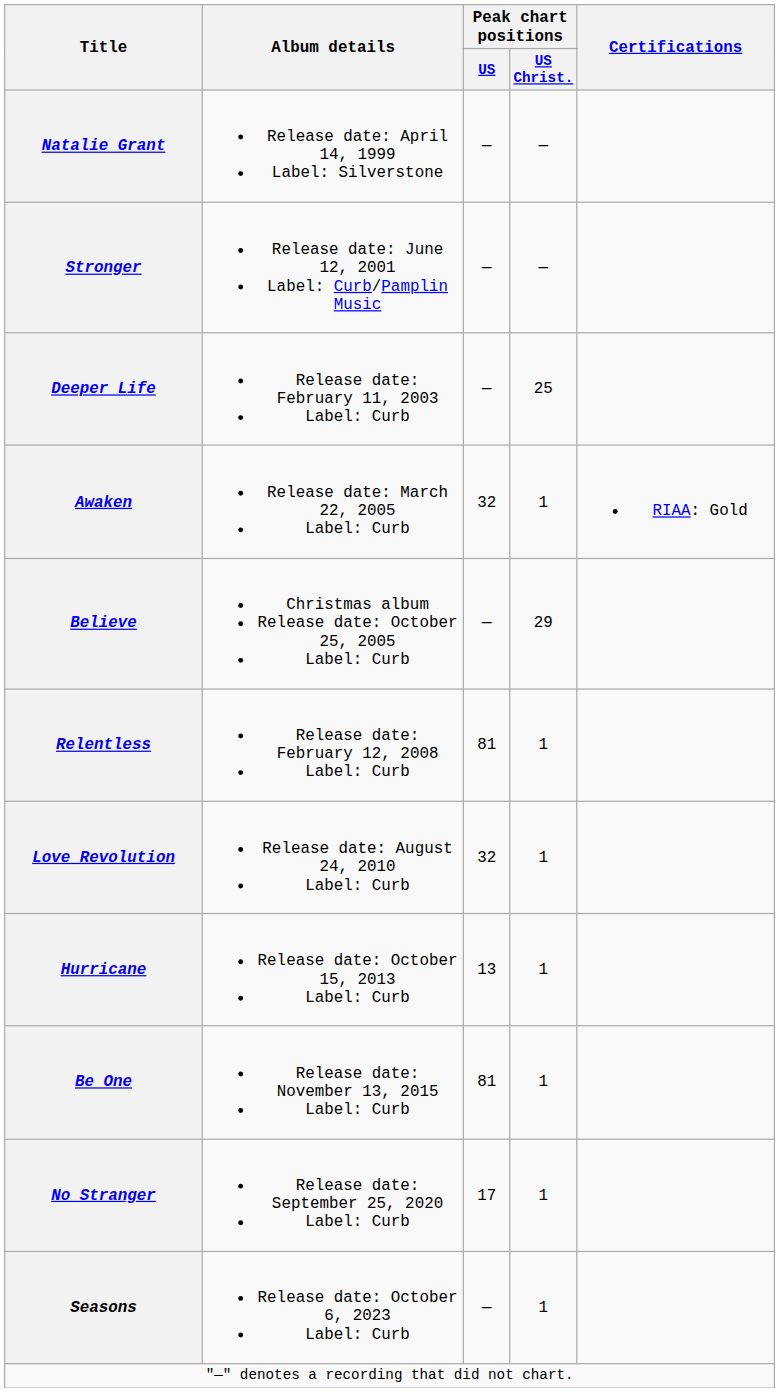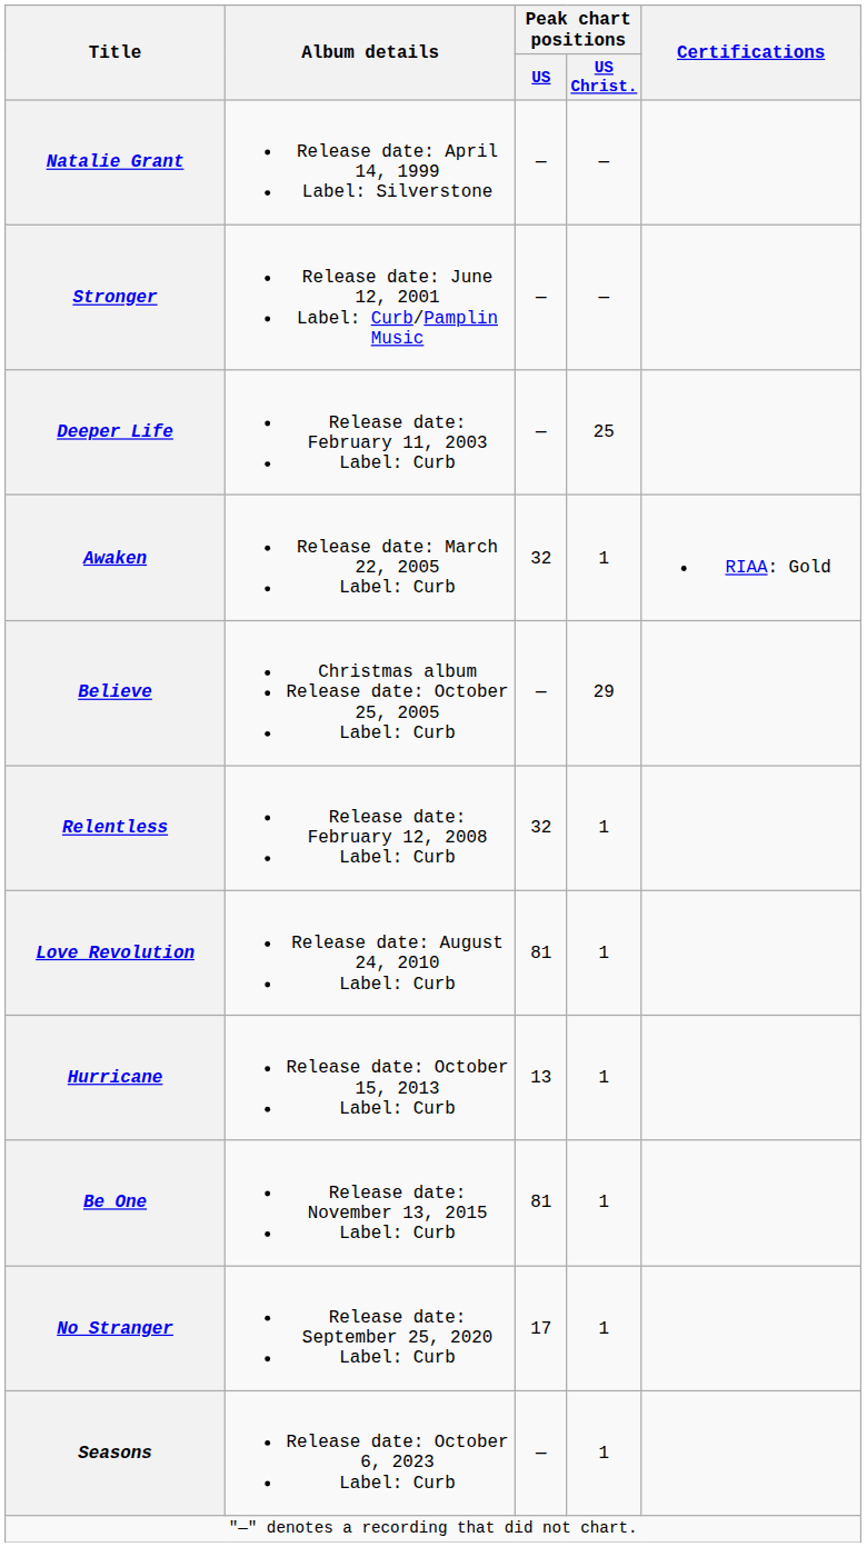Relentless | Peak chart positions / US: 81 -> 32
Love Revolution | Peak chart positions / US: 32 -> 81
